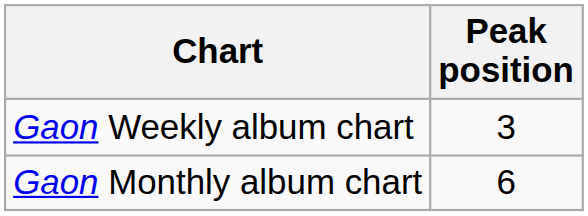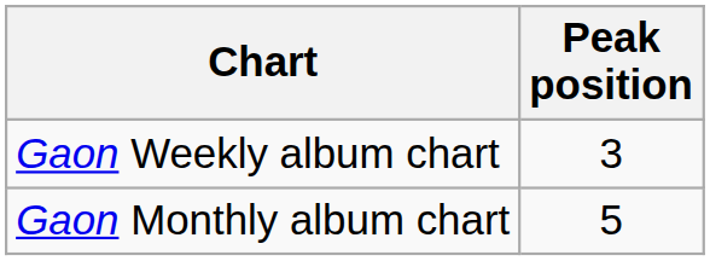Gaon Monthly album chart | Peak position: 6 -> 5
